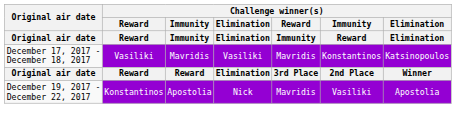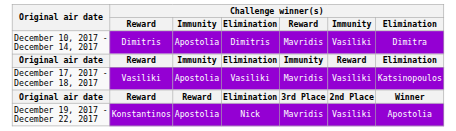+ row: December 10, 2017 - December 14, 2017 | Dimitris | Apostolia | Dimitris | Mavridis | Vasiliki | Dimitra
December 17, 2017 - December 18, 2017 | column 3: Mavridis -> Apostolia
December 17, 2017 - December 18, 2017 | column 6: Konstantinos -> Vasiliki
